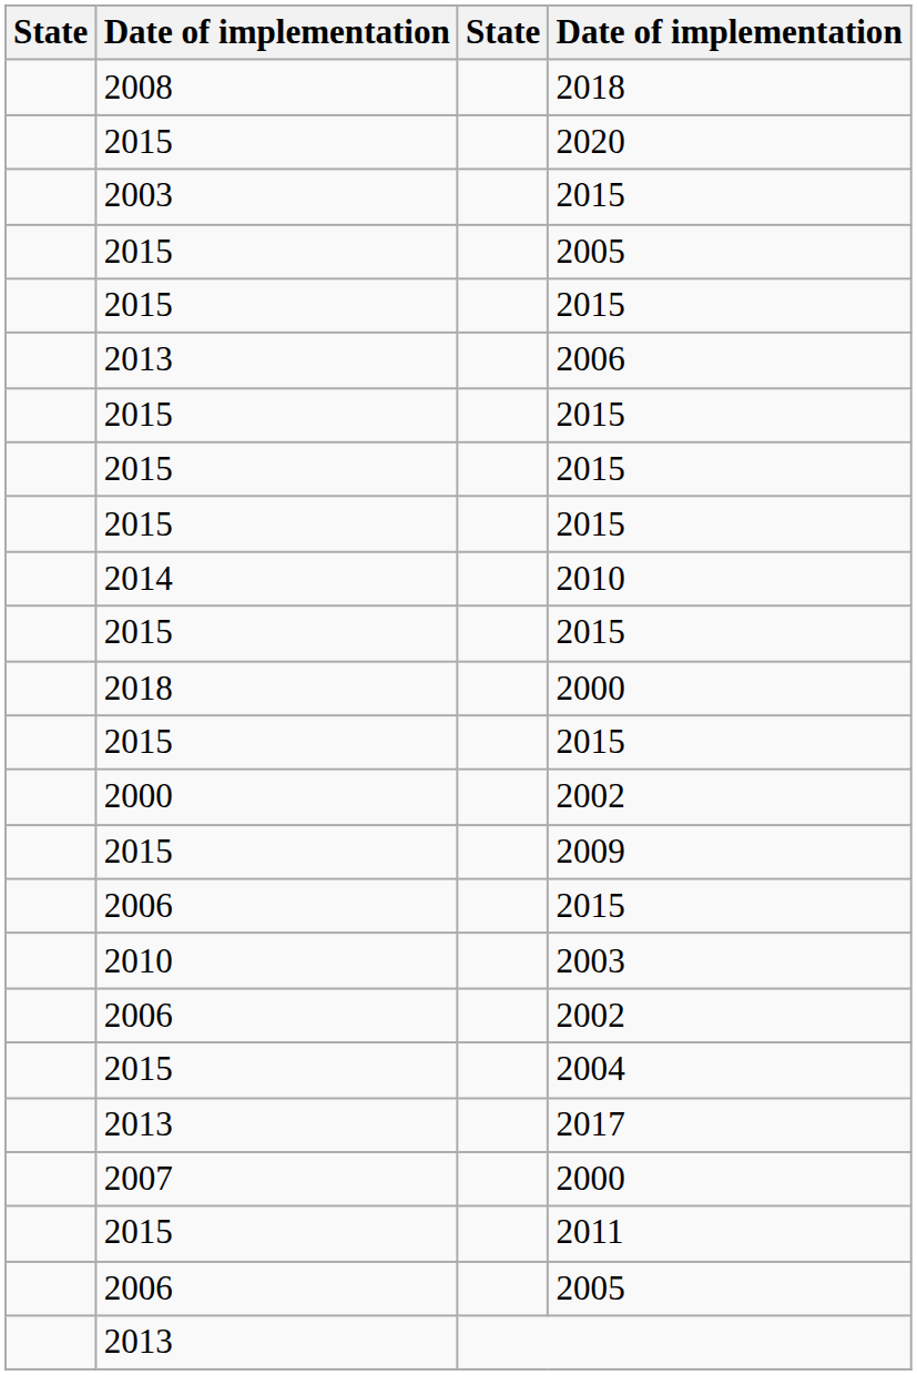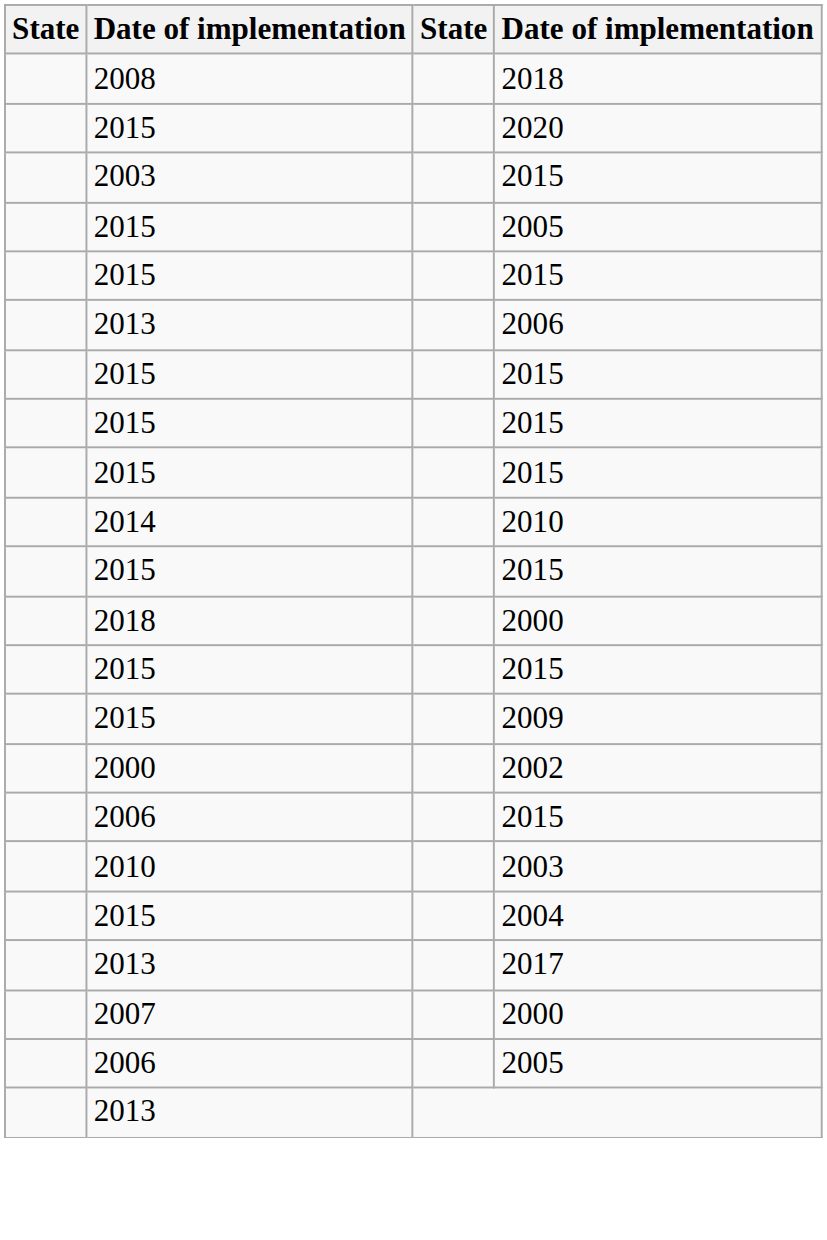rows swapped: 2009 <-> 2000 / 2002
- row: 2006 | 2002
- row: 2015 | 2011
